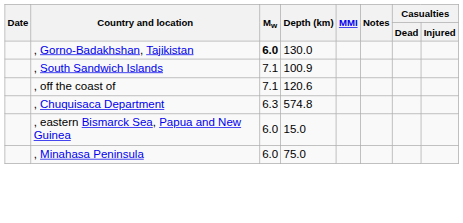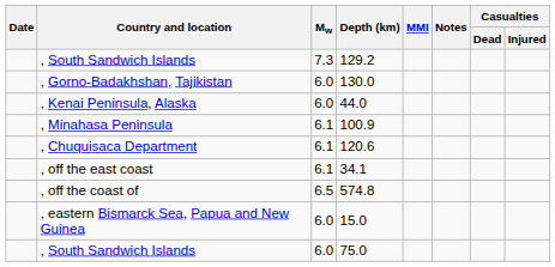+ row: , South Sandwich Islands | 7.3 | 129.2
130.0 | Mw: bold -> normal
+ row: , Kenai Peninsula, Alaska | 6.0 | 44.0
100.9 | Country and location: , South Sandwich Islands -> , Minahasa Peninsula
100.9 | Mw: 7.1 -> 6.1
120.6 | Country and location: , off the coast of -> , Chuquisaca Department
120.6 | Mw: 7.1 -> 6.1
+ row: , off the east coast | 6.1 | 34.1
574.8 | Country and location: , Chuquisaca Department -> , off the coast of
574.8 | Mw: 6.3 -> 6.5
75.0 | Country and location: , Minahasa Peninsula -> , South Sandwich Islands
